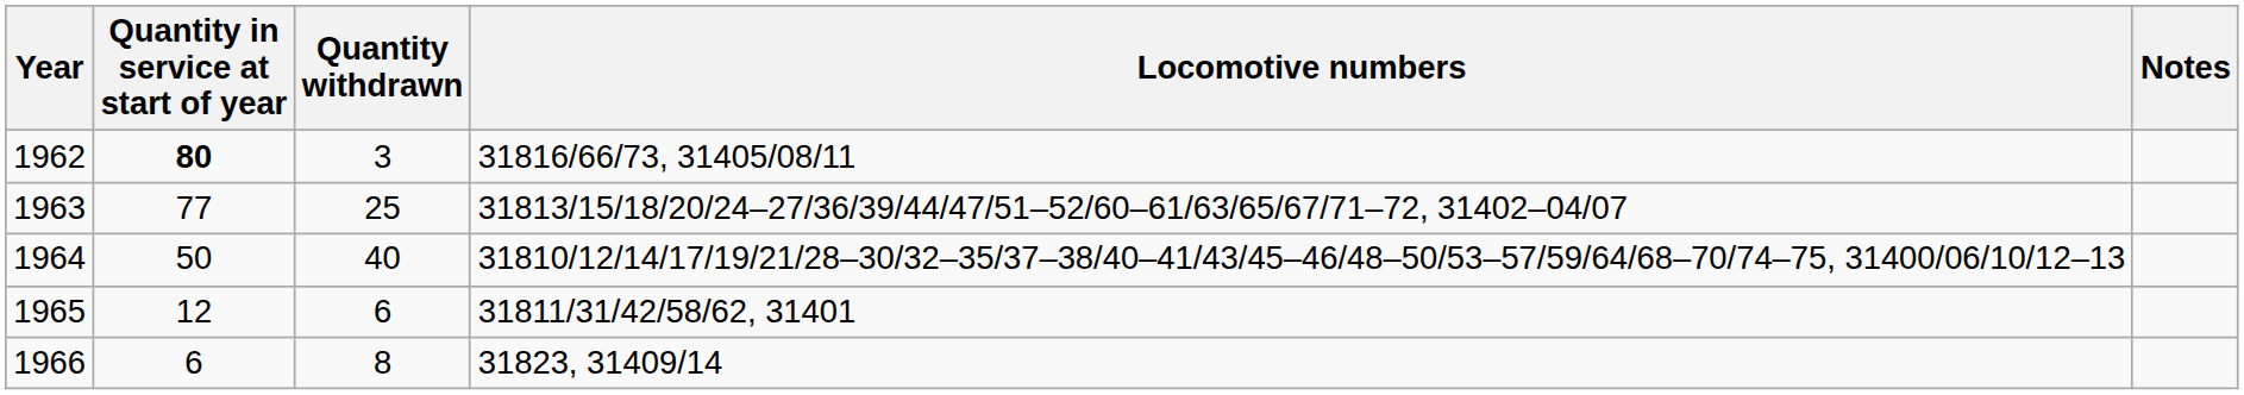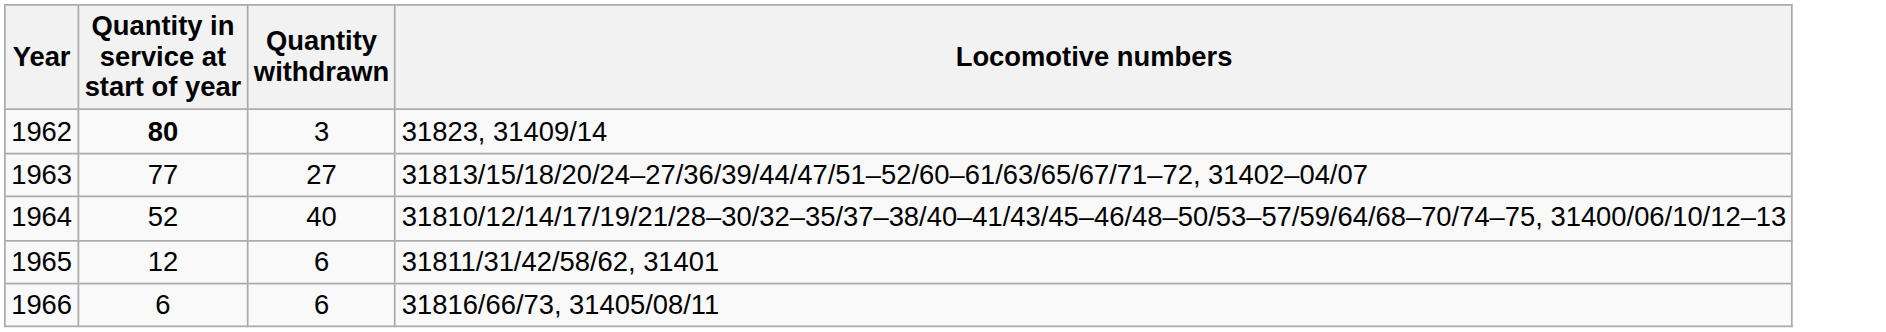- column: Notes
1962 | Locomotive numbers: 31816/66/73, 31405/08/11 -> 31823, 31409/14
1963 | Quantity withdrawn: 25 -> 27
1964 | Quantity in service at start of year: 50 -> 52
1966 | Quantity withdrawn: 8 -> 6
1966 | Locomotive numbers: 31823, 31409/14 -> 31816/66/73, 31405/08/11
